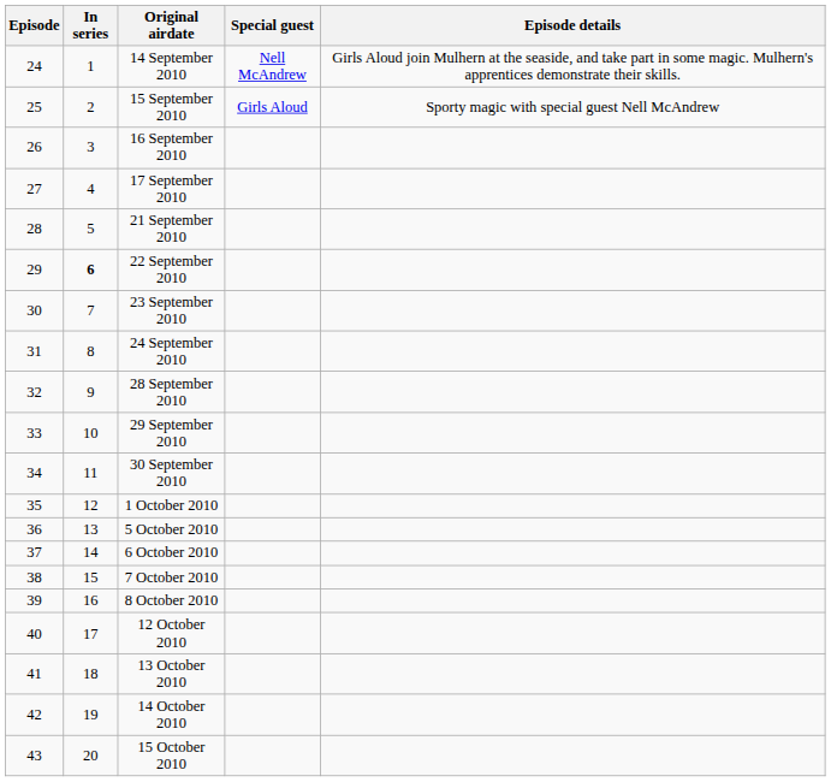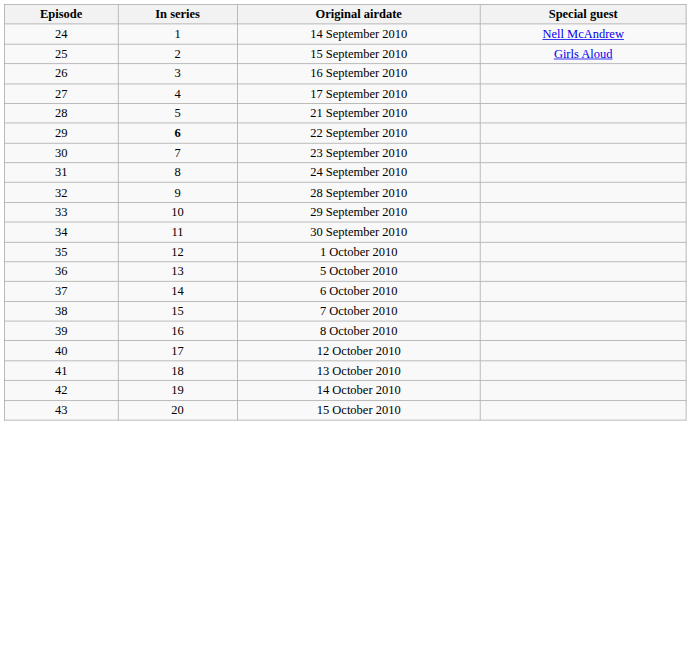- column: Episode details | Girls Aloud join Mulhern at the seaside, and take part in some magic. Mulhern's apprentices demonstrate their skills. | Sporty magic with special guest Nell McAndrew
